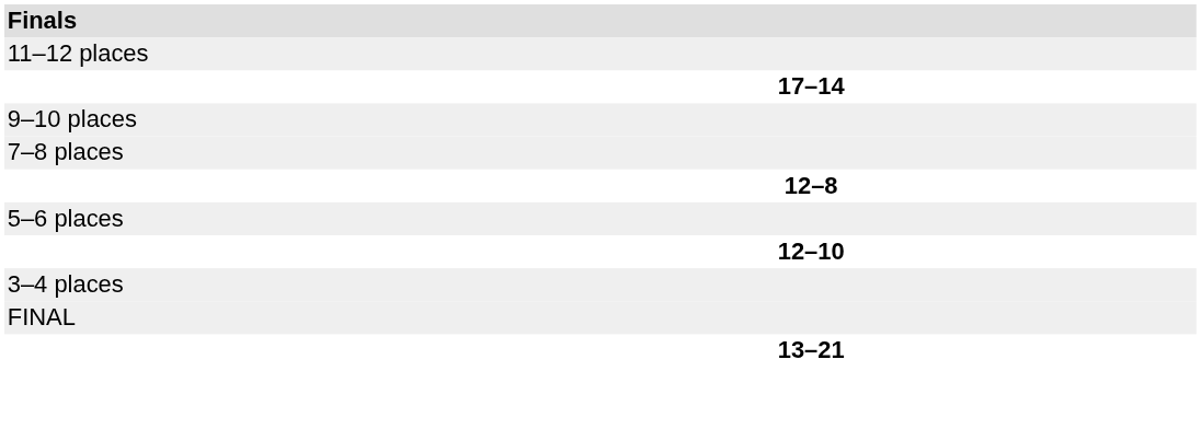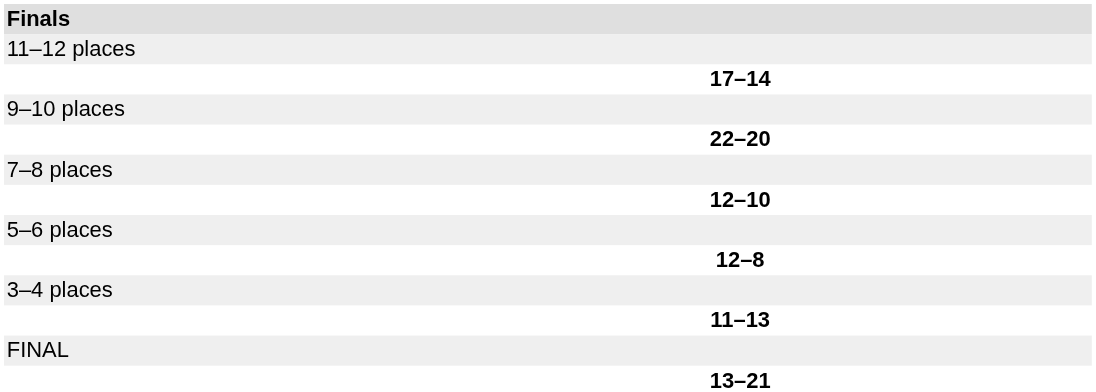+ row: 22–20
rows swapped: 12–10 <-> 12–8
+ row: 11–13
